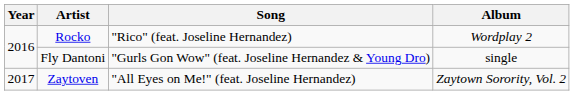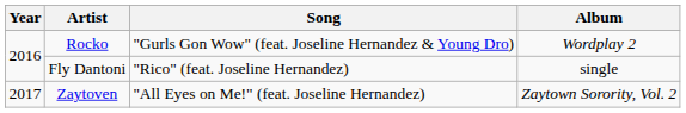Rocko | Song: "Rico" (feat. Joseline Hernandez) -> "Gurls Gon Wow" (feat. Joseline Hernandez & Young Dro)
Fly Dantoni | Song: "Gurls Gon Wow" (feat. Joseline Hernandez & Young Dro) -> "Rico" (feat. Joseline Hernandez)
